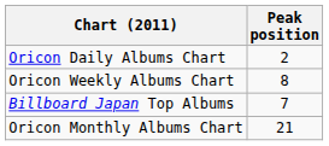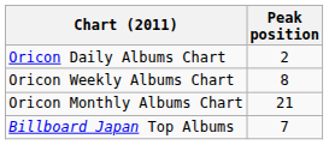rows swapped: Oricon Monthly Albums Chart <-> Billboard Japan Top Albums
